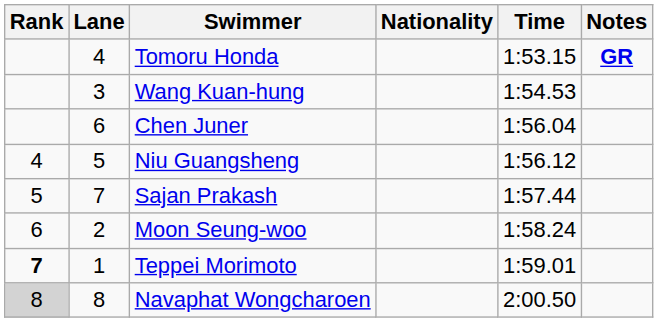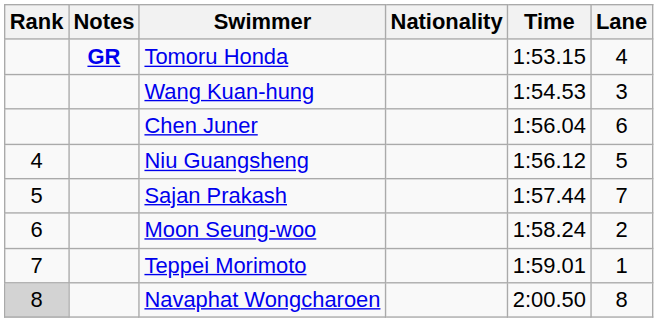columns swapped: Lane <-> Notes
Teppei Morimoto | Rank: bold -> normal
